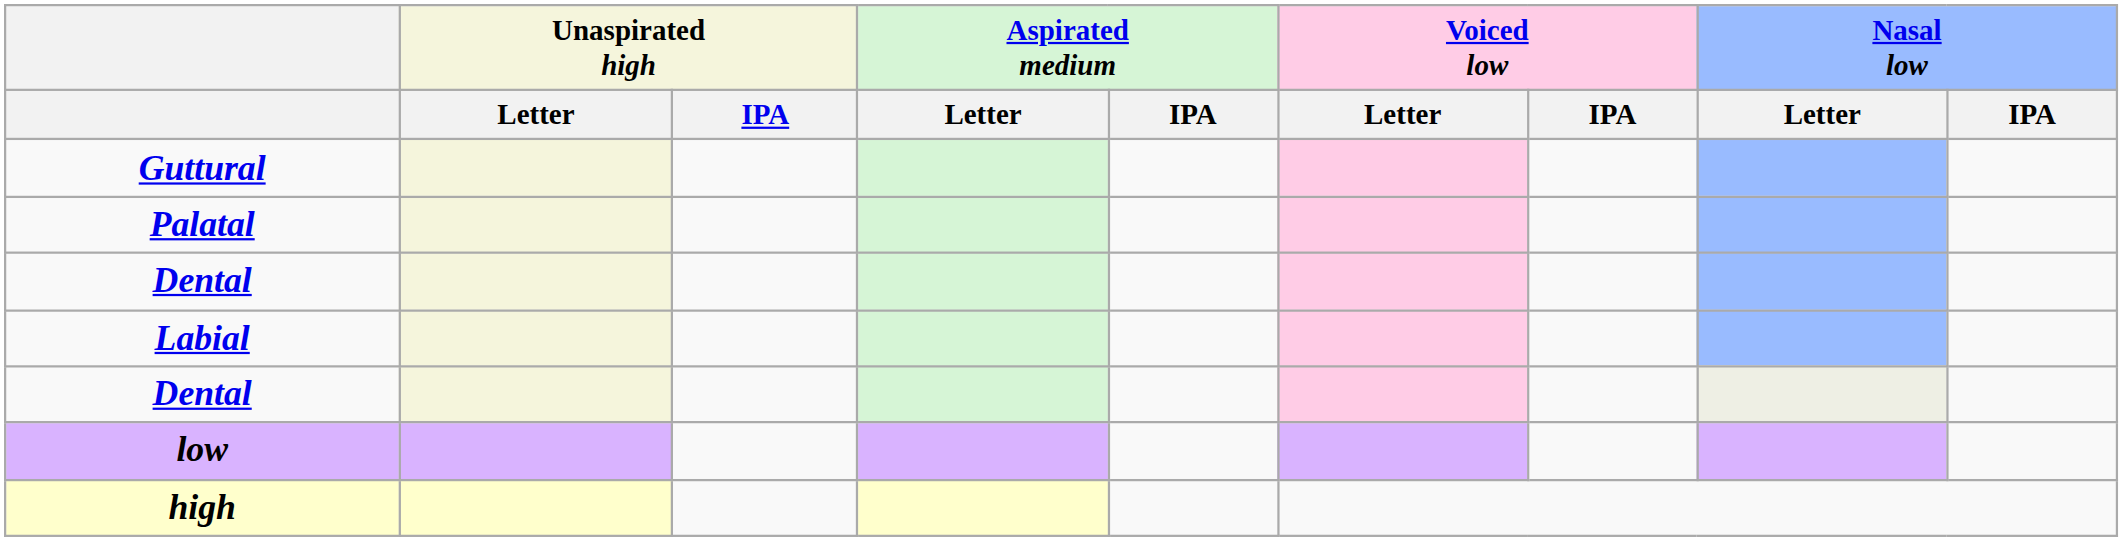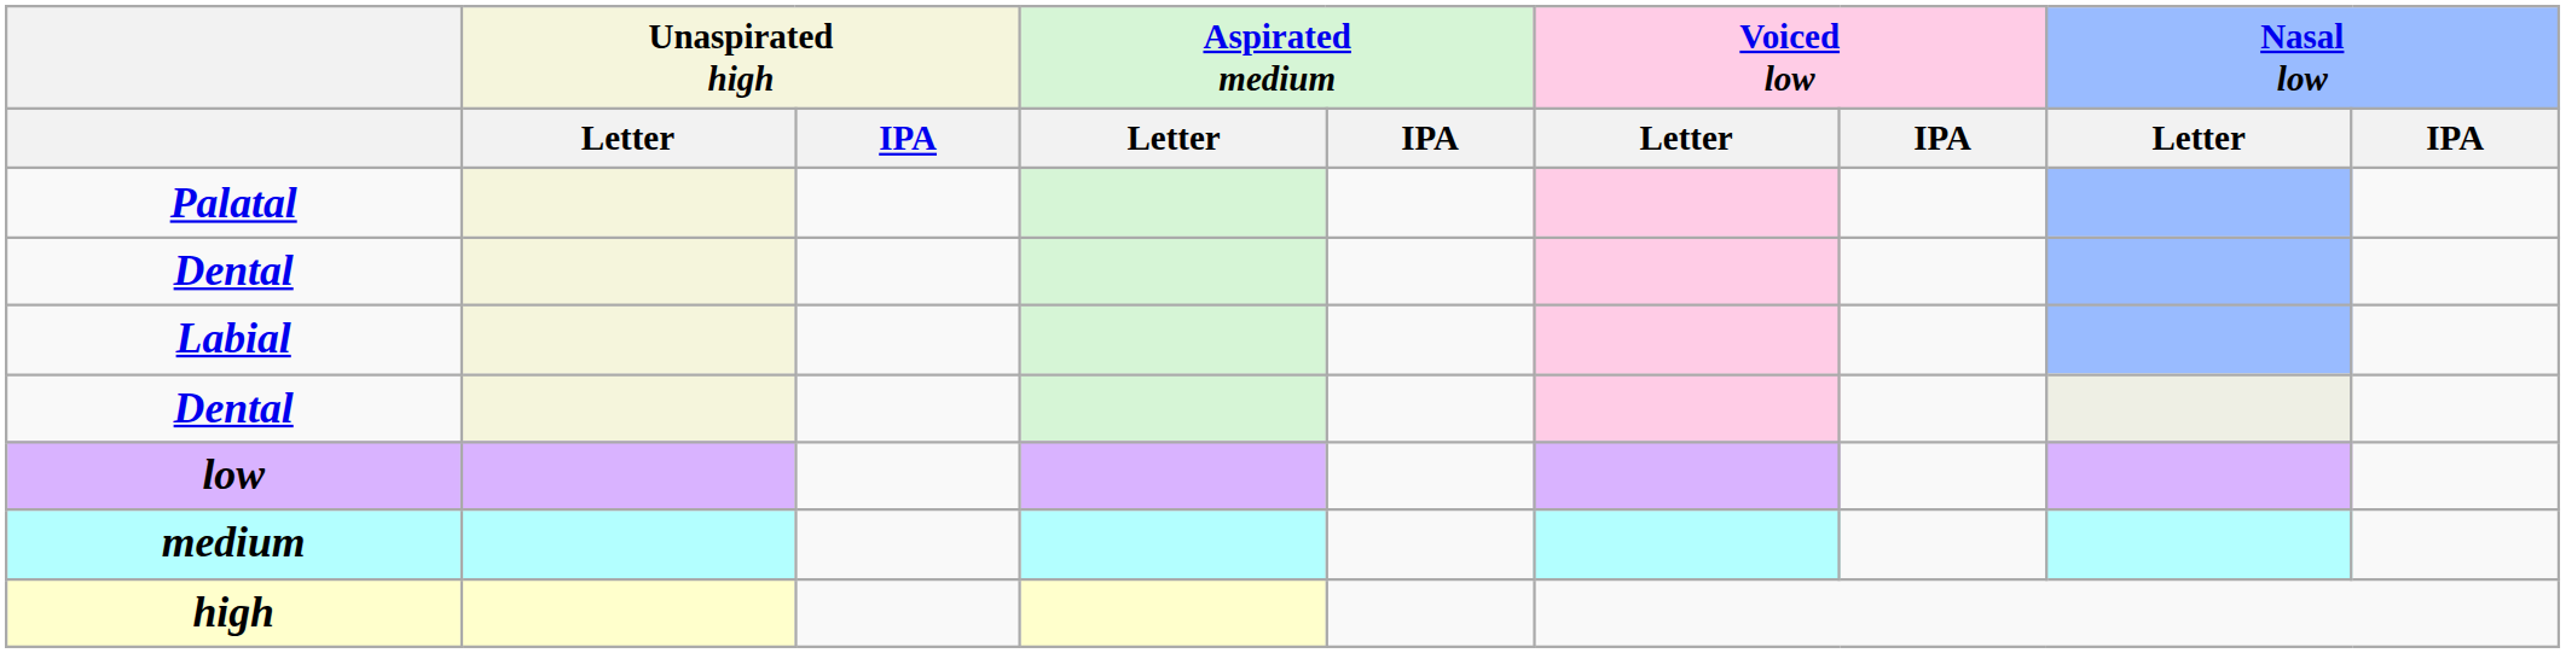- row: Guttural
+ row: medium
